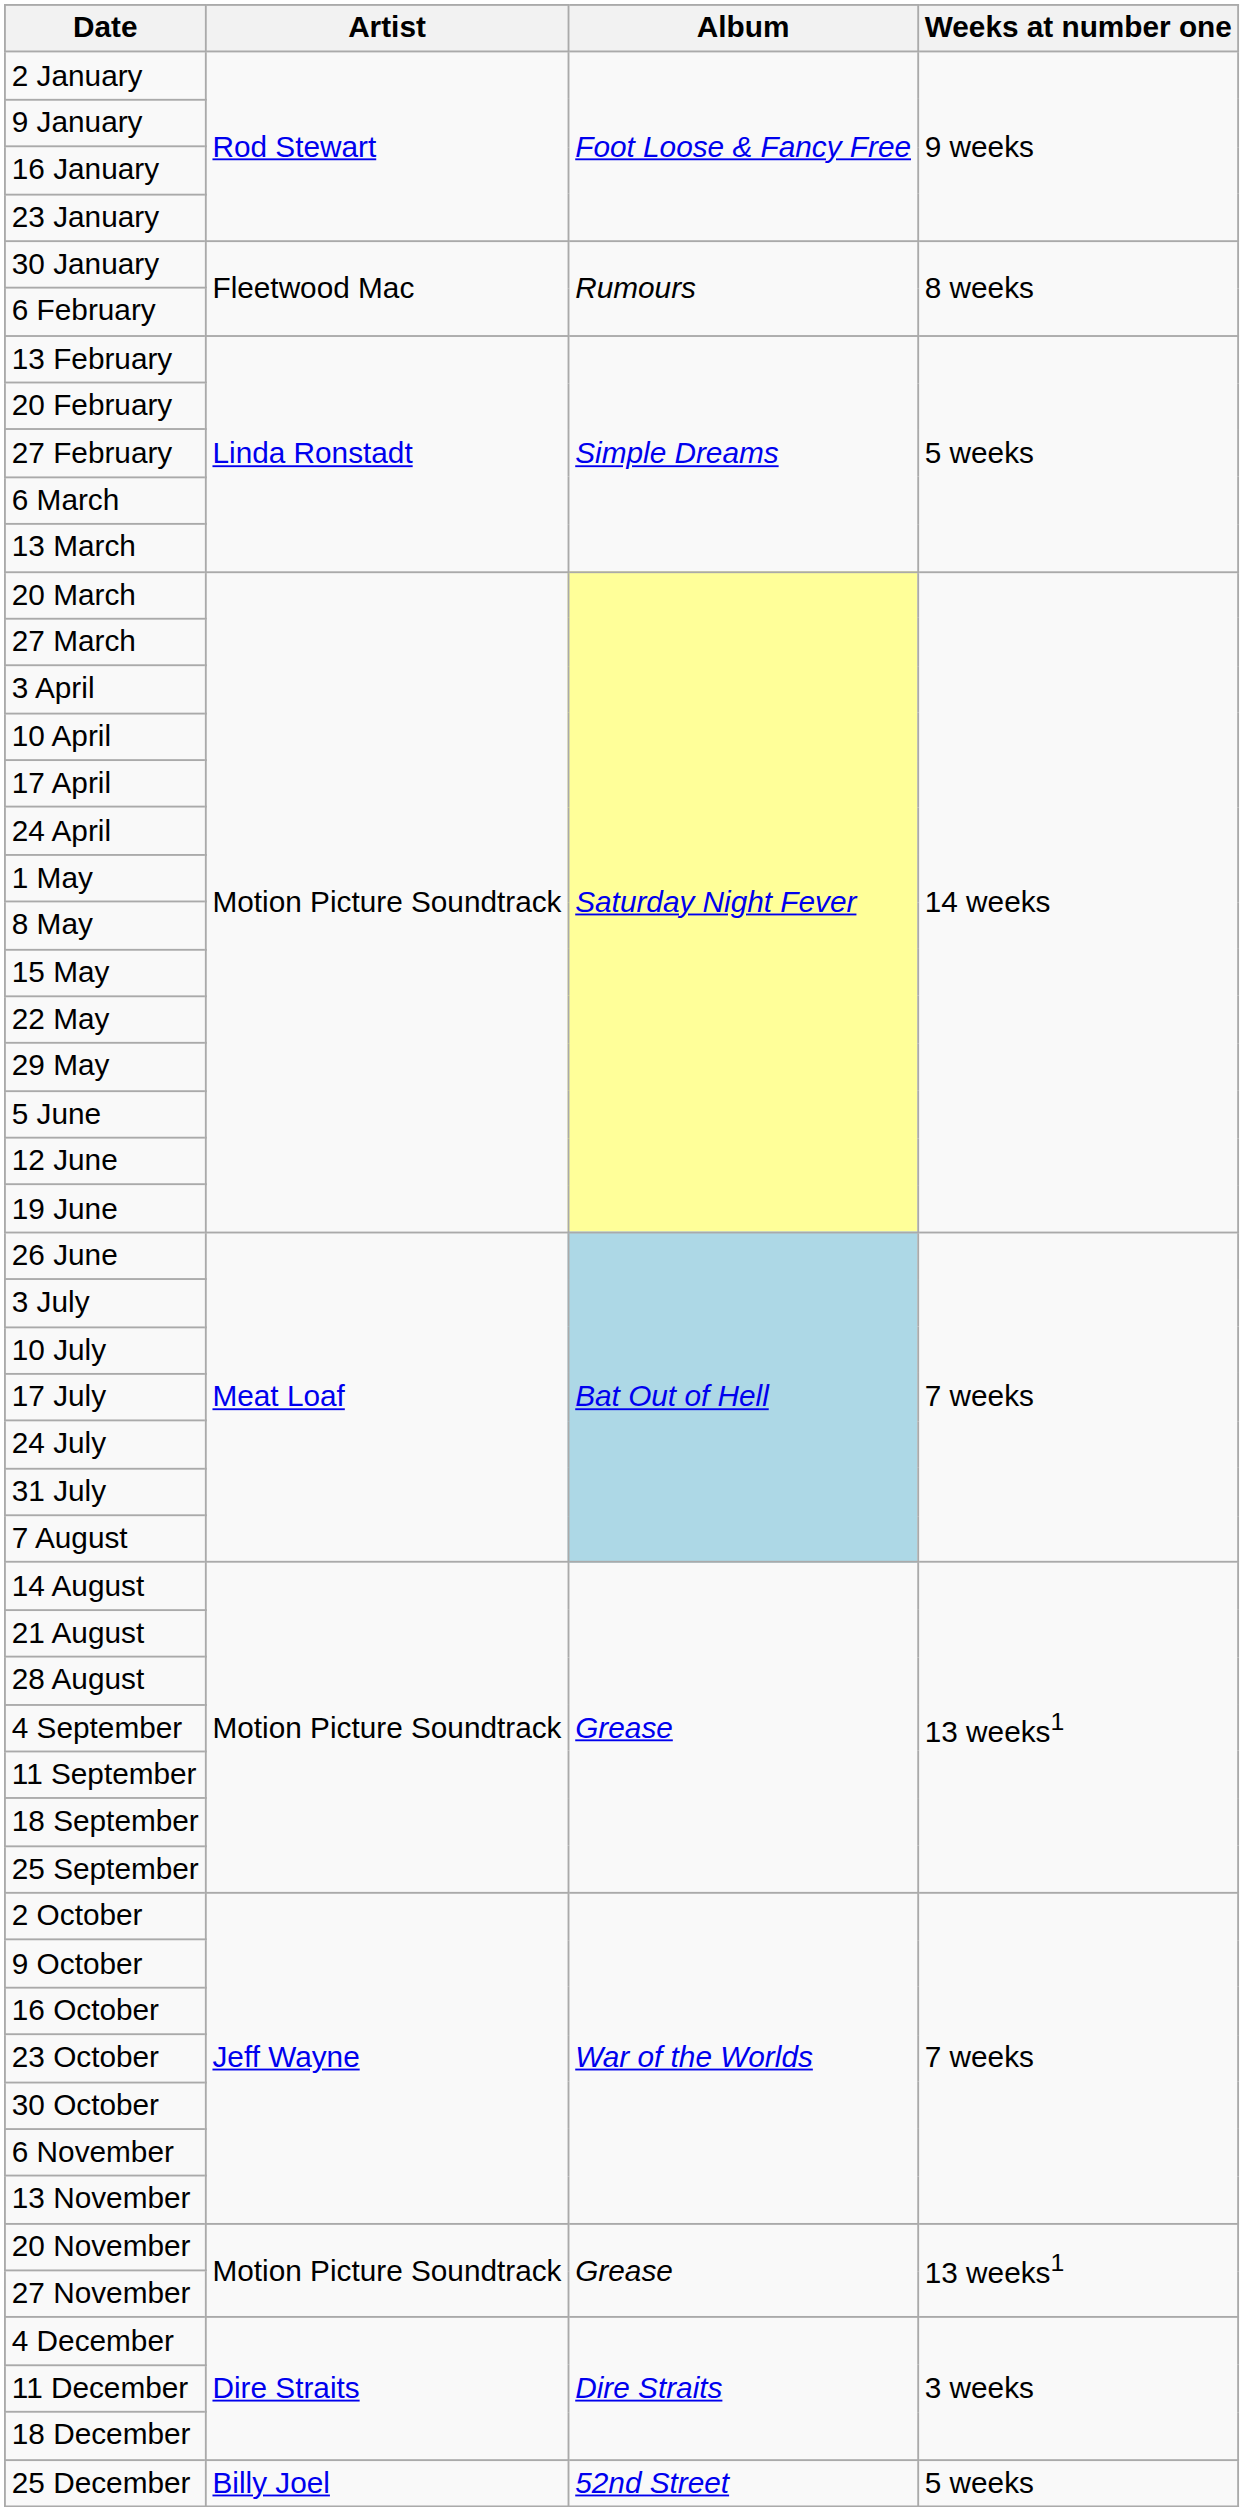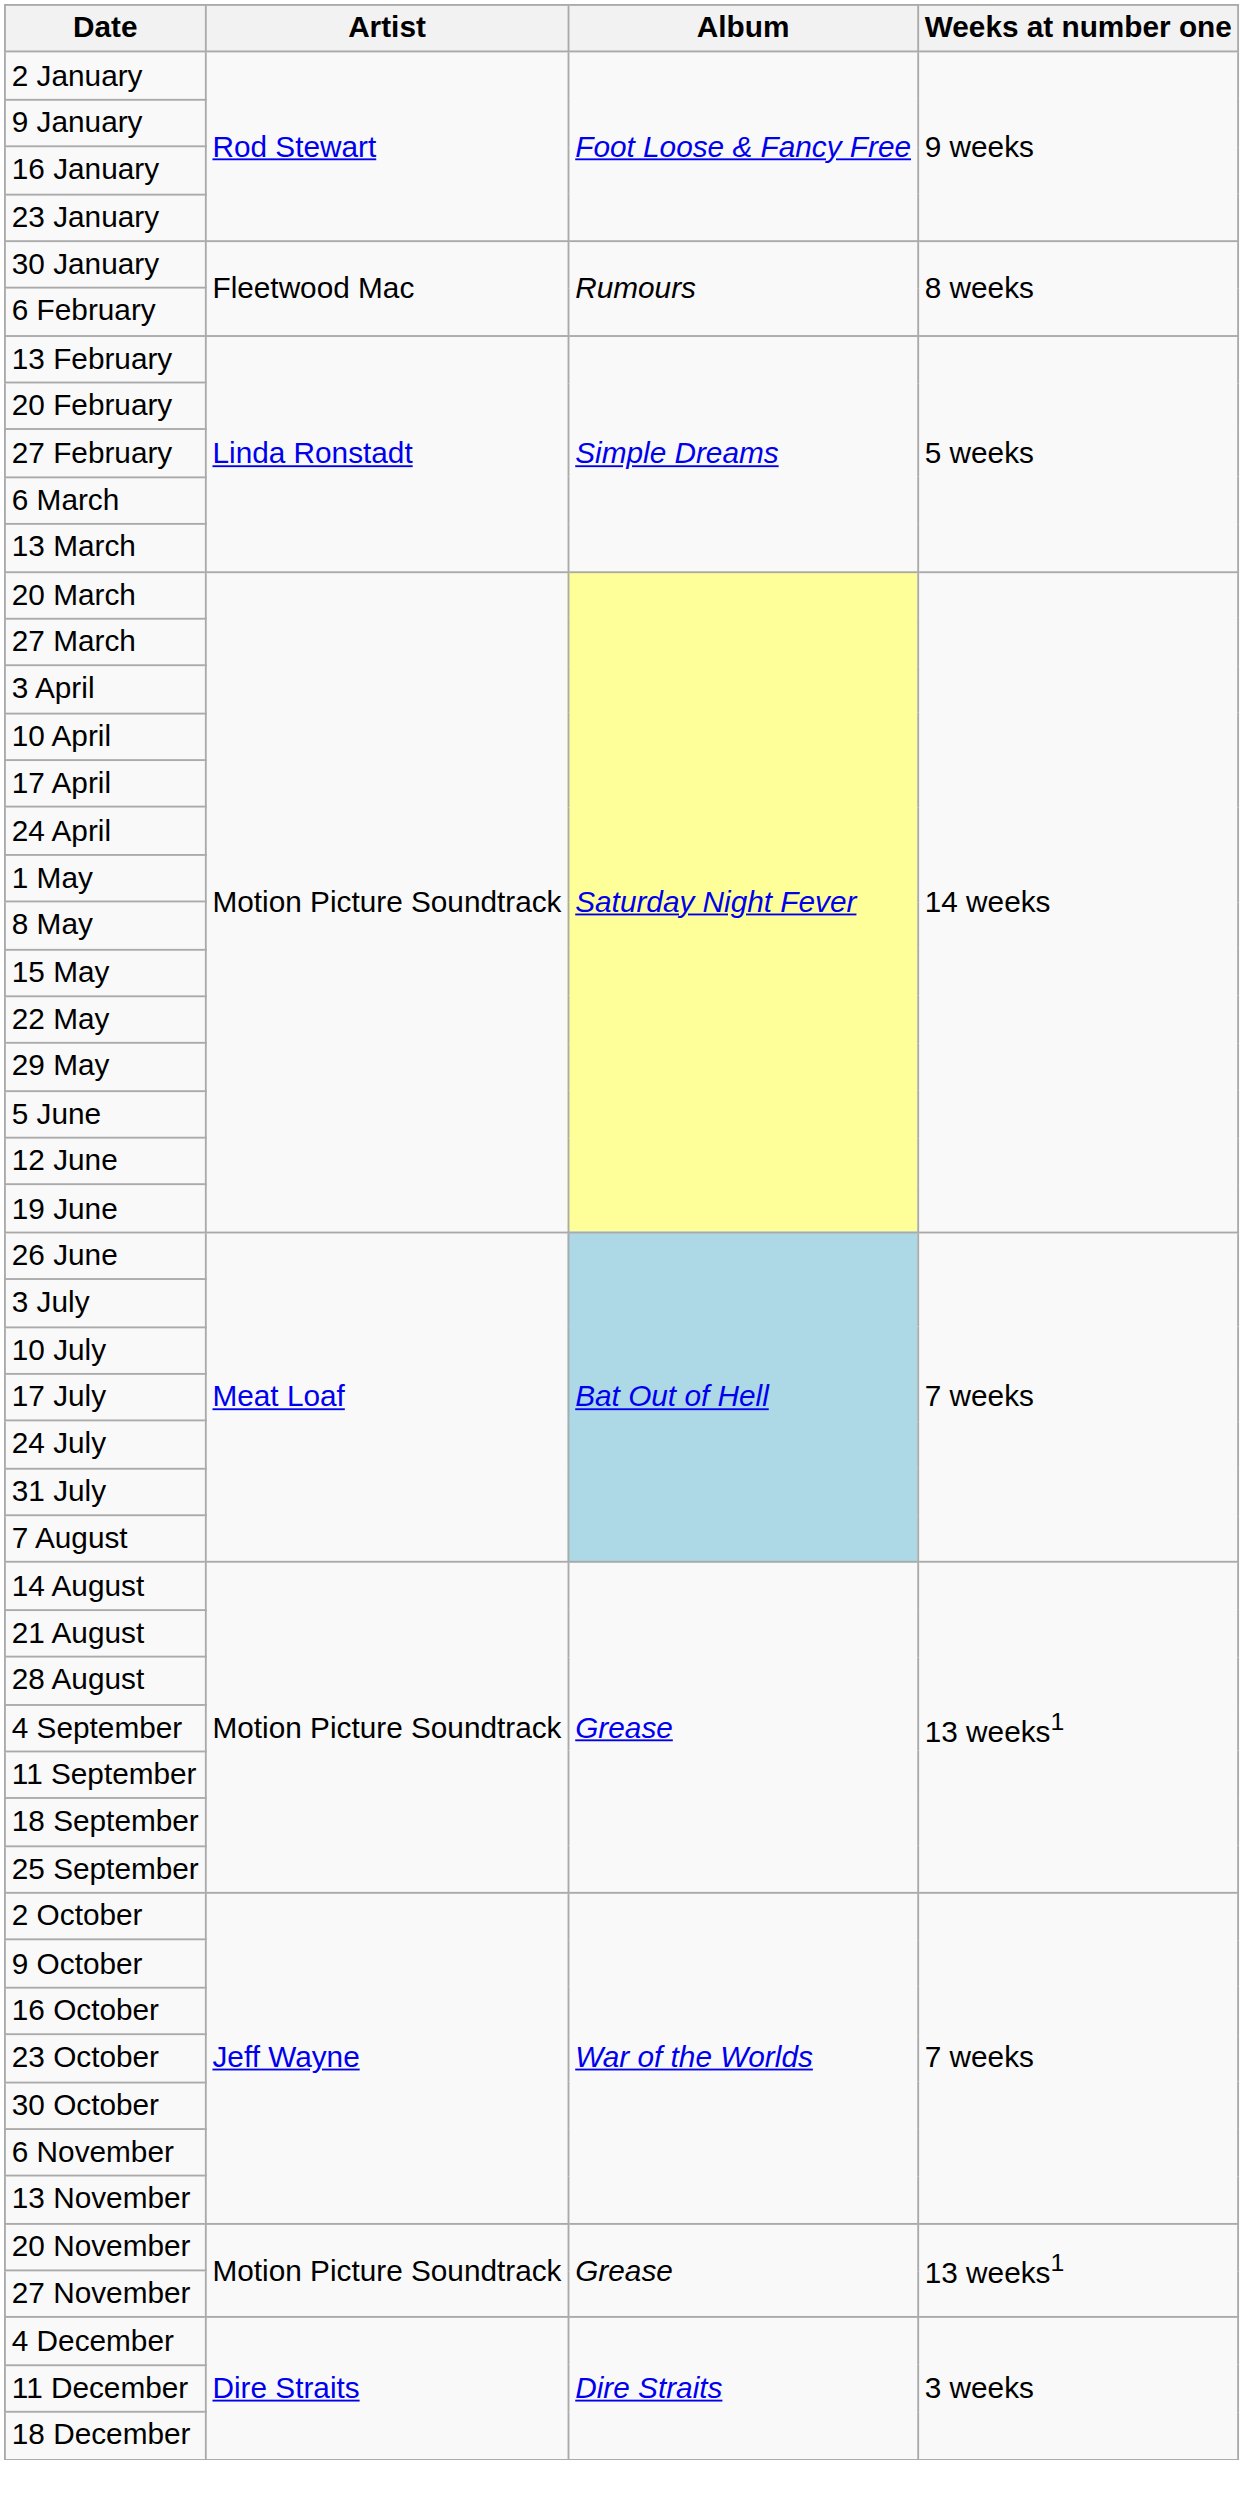- row: 25 December | Billy Joel | 52nd Street | 5 weeks
